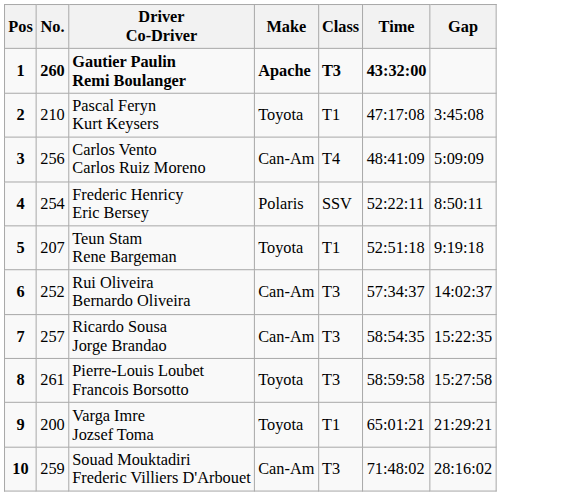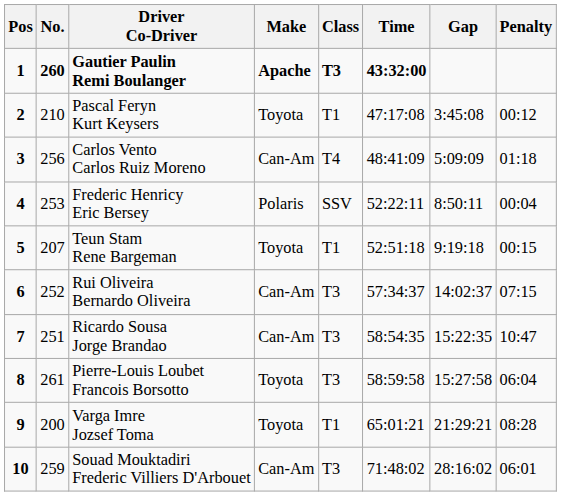+ column: Penalty | 00:12 | 01:18 | 00:04 | 00:15 | 07:15 | 10:47 | 06:04 | 08:28 | 06:01
Frederic Henricy Eric Bersey | No.: 254 -> 253
Ricardo Sousa Jorge Brandao | No.: 257 -> 251
